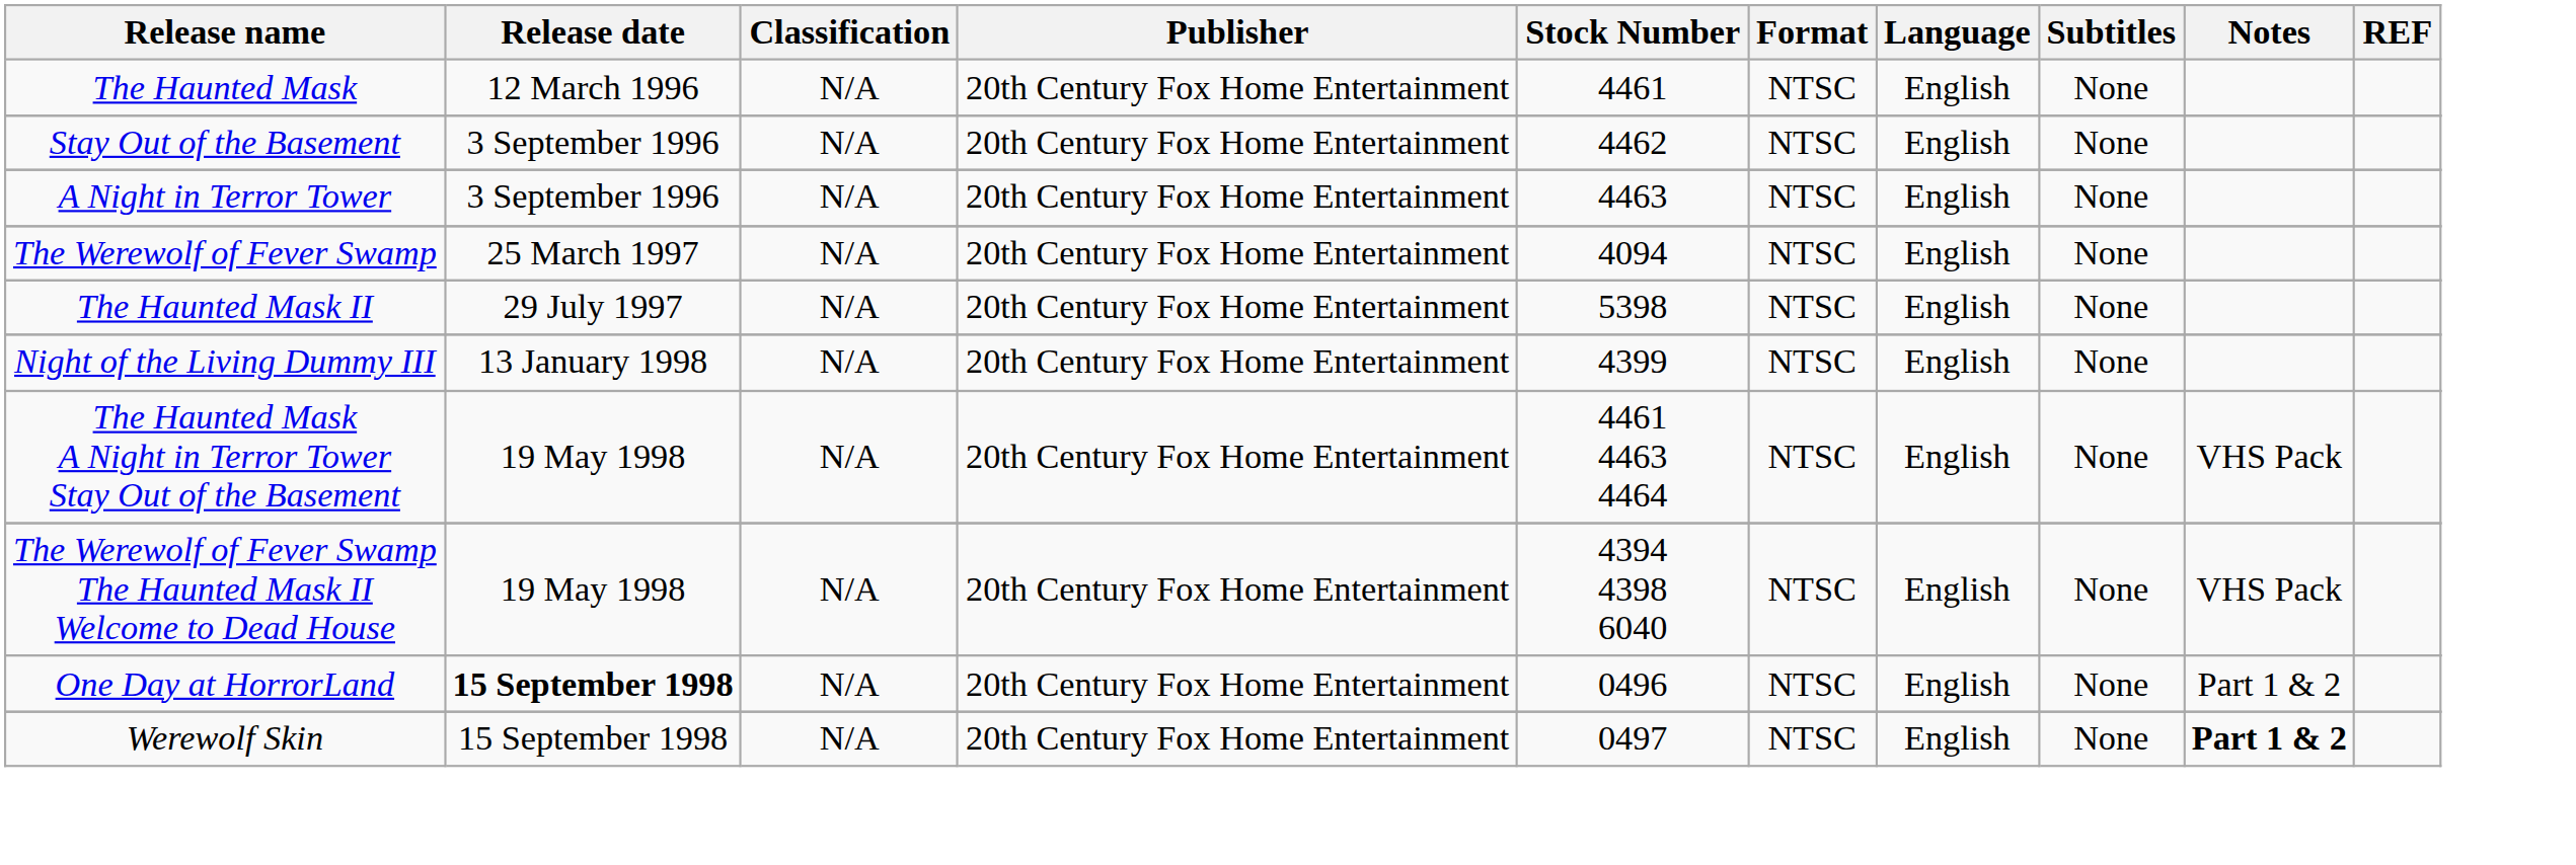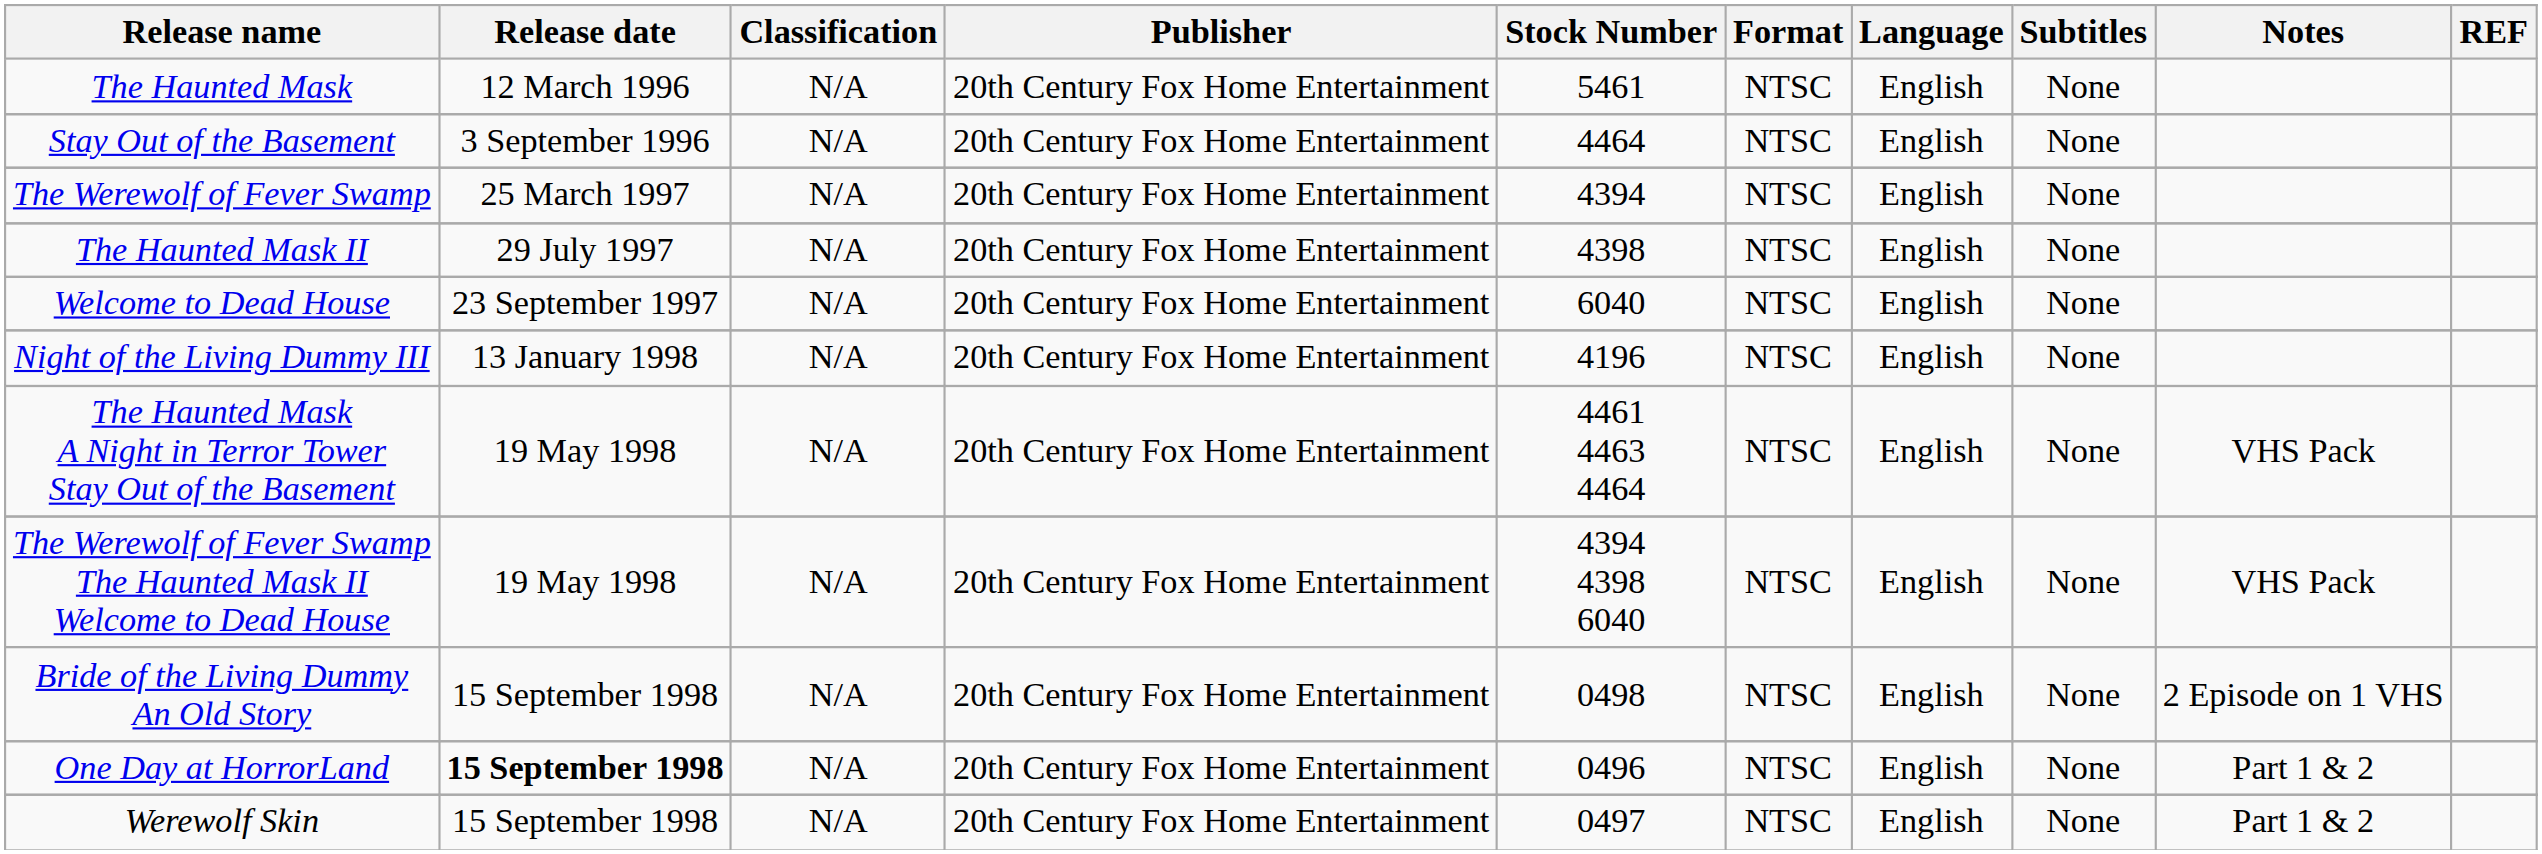The Haunted Mask | Stock Number: 4461 -> 5461
Stay Out of the Basement | Stock Number: 4462 -> 4464
- row: A Night in Terror Tower | 3 September 1996 | N/A | 20th Century Fox Home Entertainment | 4463 | NTSC | English | None
The Werewolf of Fever Swamp | Stock Number: 4094 -> 4394
The Haunted Mask II | Stock Number: 5398 -> 4398
+ row: Welcome to Dead House | 23 September 1997 | N/A | 20th Century Fox Home Entertainment | 6040 | NTSC | English | None
Night of the Living Dummy III | Stock Number: 4399 -> 4196
+ row: Bride of the Living Dummy An Old Story | 15 September 1998 | N/A | 20th Century Fox Home Entertainment | 0498 | NTSC | English | None | 2 Episode on 1 VHS
Werewolf Skin | Notes: bold -> normal
